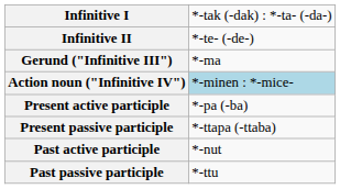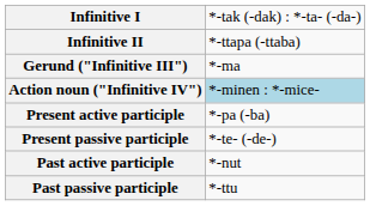Infinitive II | column 2: *-te- (-de-) -> *-ttapa (-ttaba)
Present passive participle | column 2: *-ttapa (-ttaba) -> *-te- (-de-)
